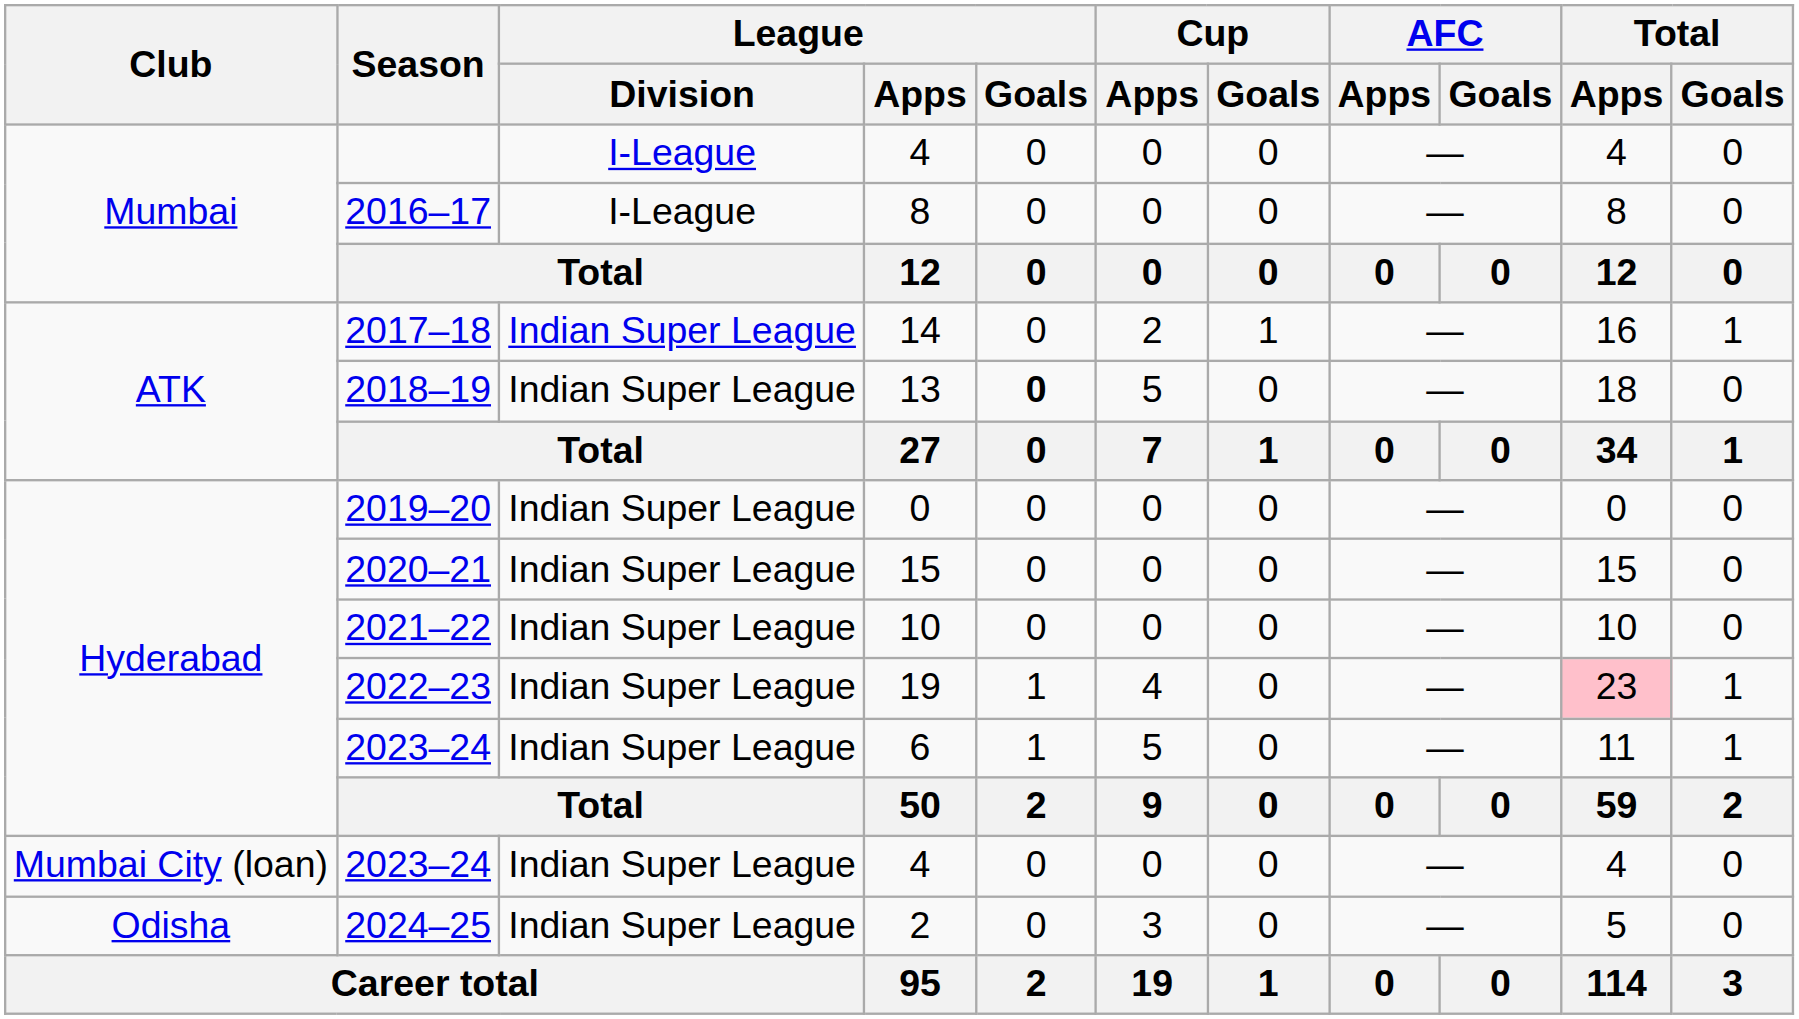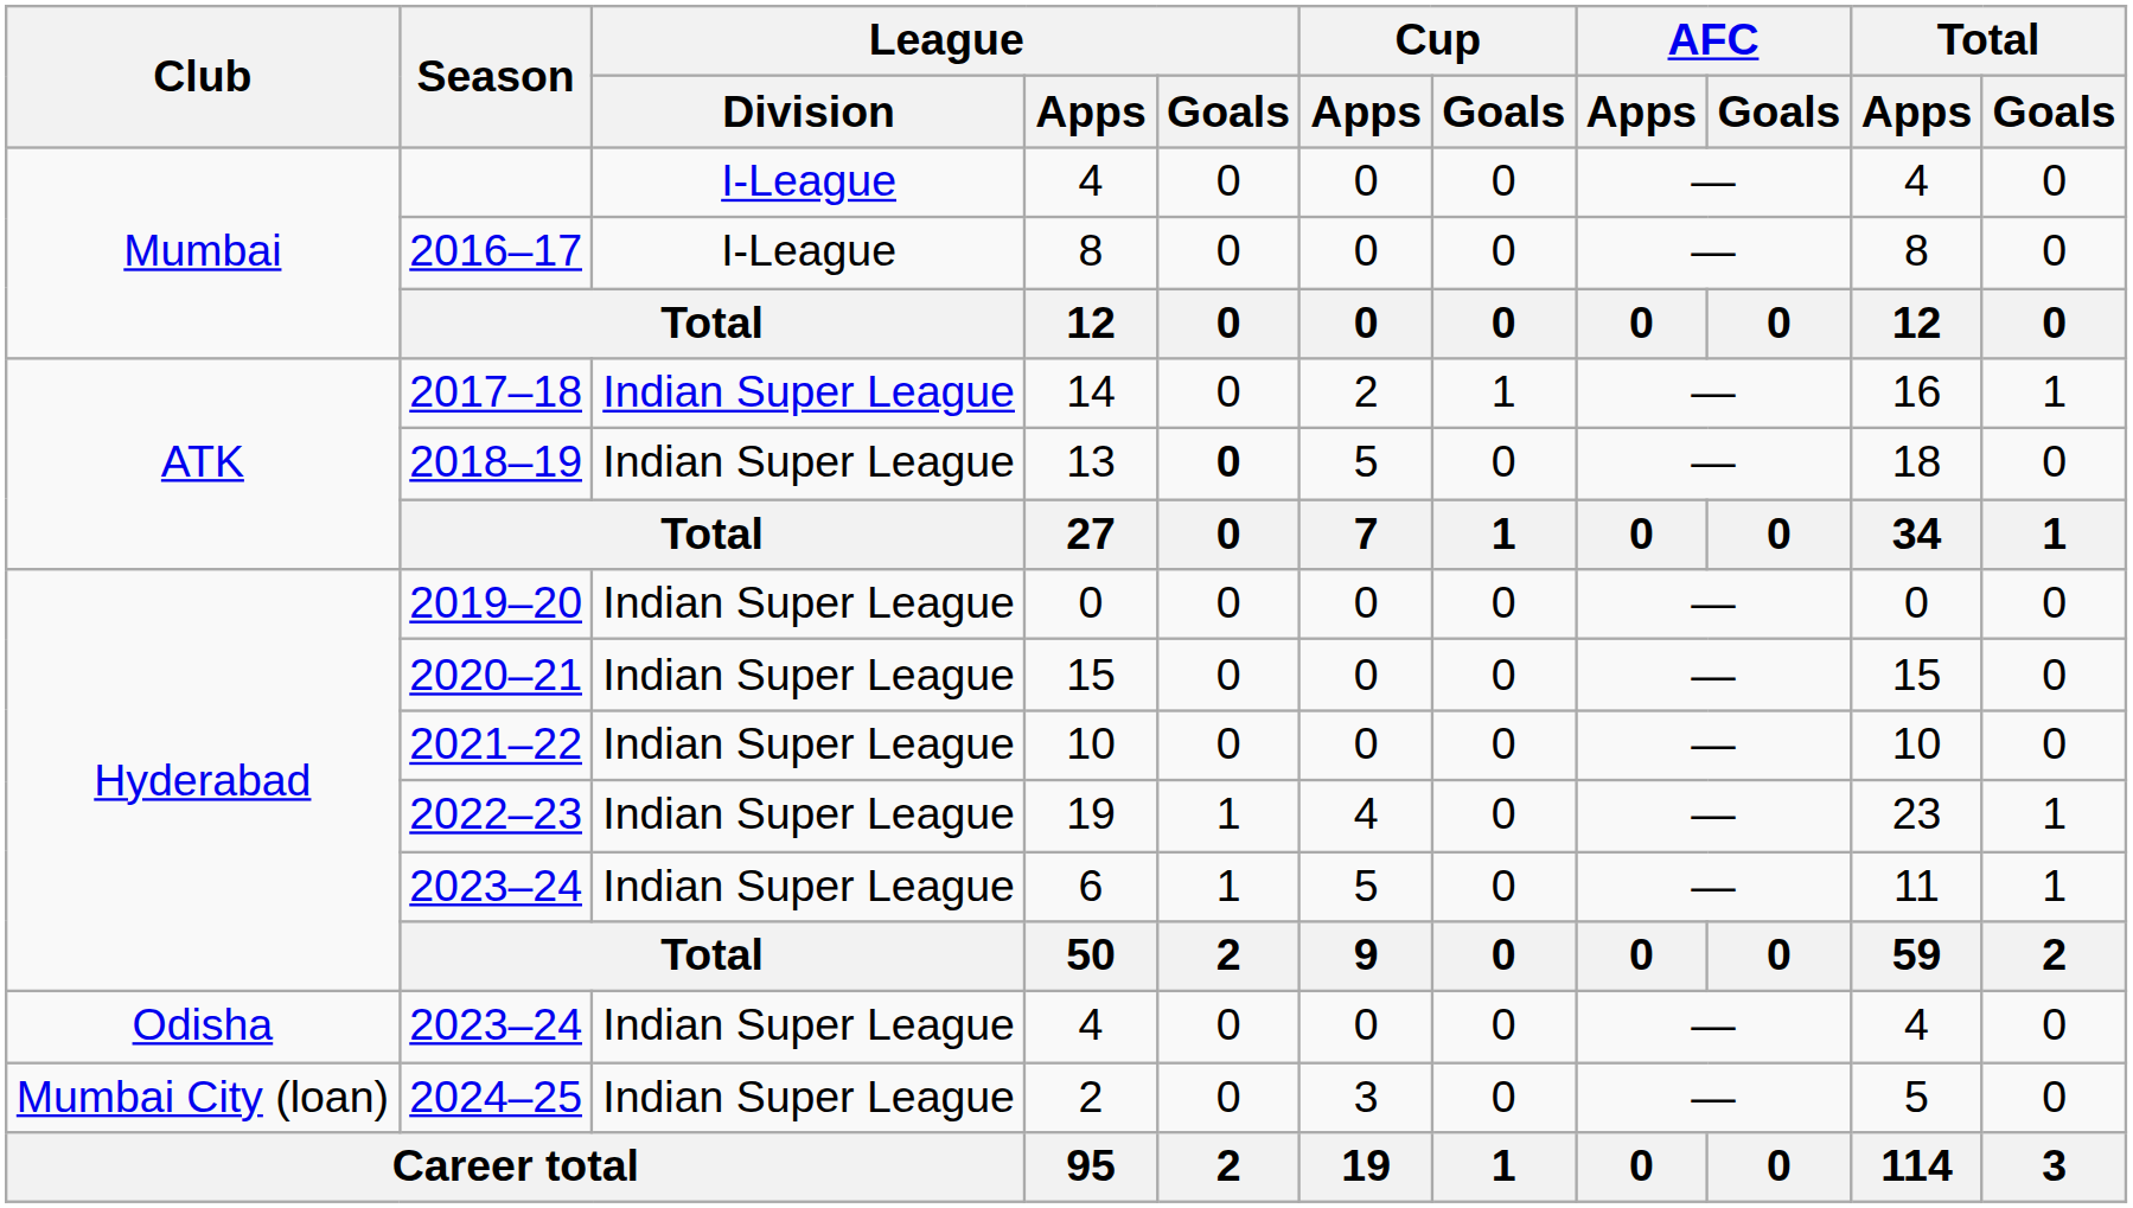2022–23 | Total / Apps: pink background -> no background
2023–24 / 4 | Club: Mumbai City (loan) -> Odisha
2024–25 | Club: Odisha -> Mumbai City (loan)
